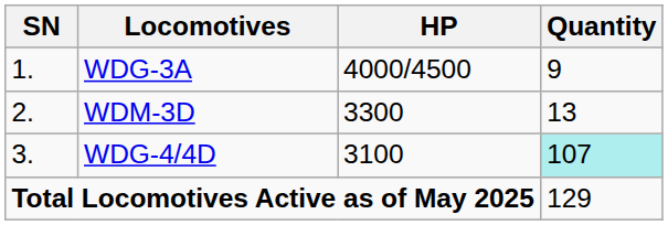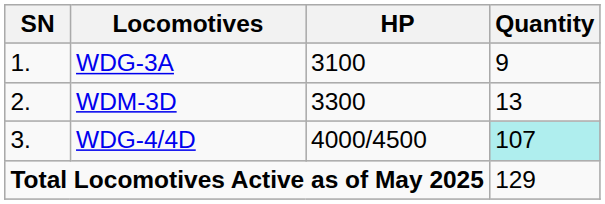WDG-3A | HP: 4000/4500 -> 3100
WDG-4/4D | HP: 3100 -> 4000/4500
